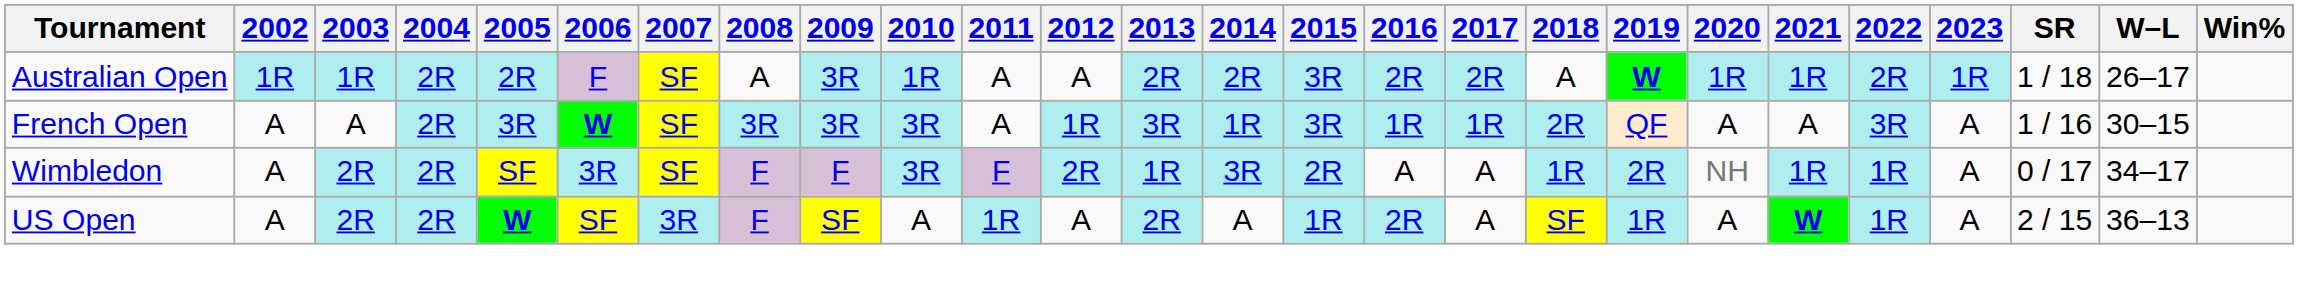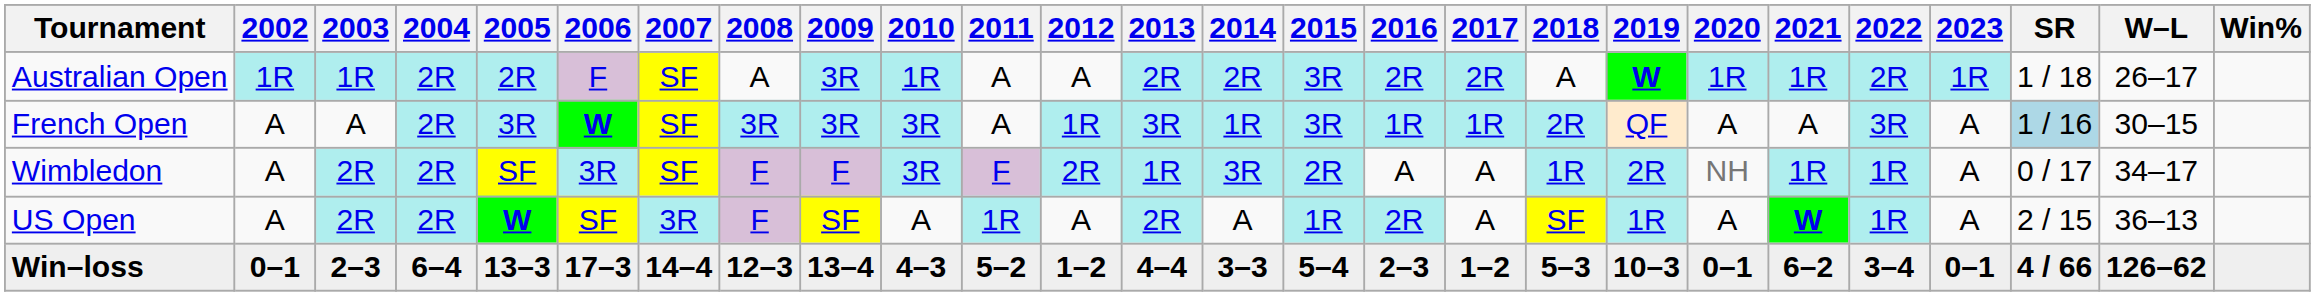French Open | SR: no background -> lightblue background
+ row: Win–loss | 0–1 | 2–3 | 6–4 | 13–3 | 17–3 | 14–4 | 12–3 | 13–4 | 4–3 | 5–2 | 1–2 | 4–4 | 3–3 | 5–4 | 2–3 | 1–2 | 5–3 | 10–3 | 0–1 | 6–2 | 3–4 | 0–1 | 4 / 66 | 126–62
